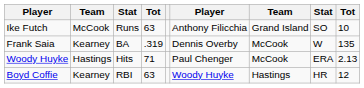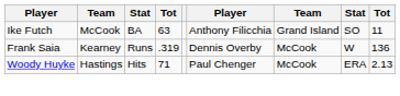Ike Futch | column 3: Runs -> BA
Ike Futch | column 9: 10 -> 11
Frank Saia | column 3: BA -> Runs
Frank Saia | column 9: 135 -> 136
- row: Boyd Coffie | Kearney | RBI | 63 | Woody Huyke | Hastings | HR | 12
